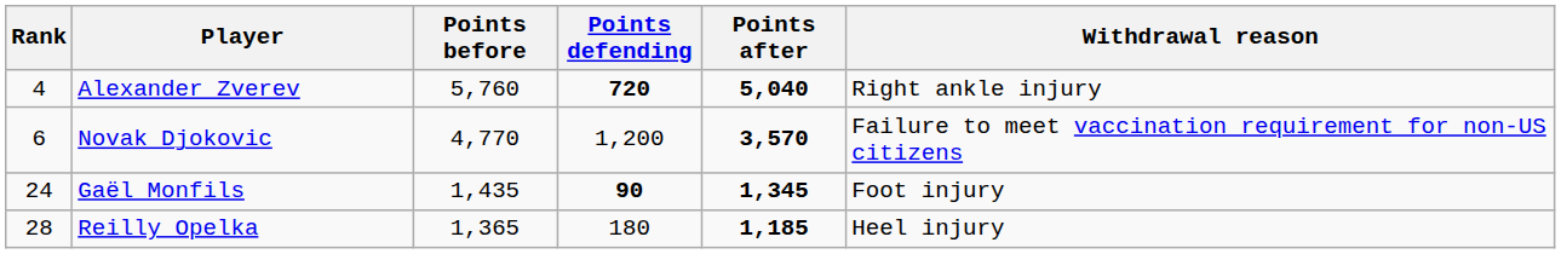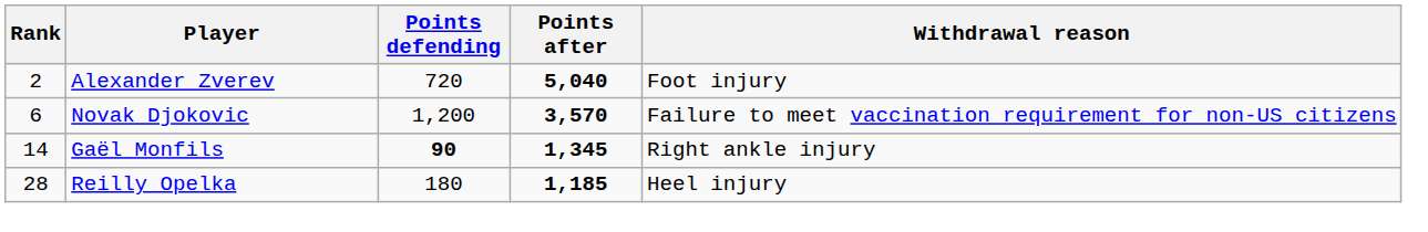- column: Points before | 5,760 | 4,770 | 1,435 | 1,365
Alexander Zverev | Rank: 4 -> 2
Alexander Zverev | Points defending: bold -> normal
Alexander Zverev | Withdrawal reason: Right ankle injury -> Foot injury
Gaël Monfils | Rank: 24 -> 14
Gaël Monfils | Withdrawal reason: Foot injury -> Right ankle injury
